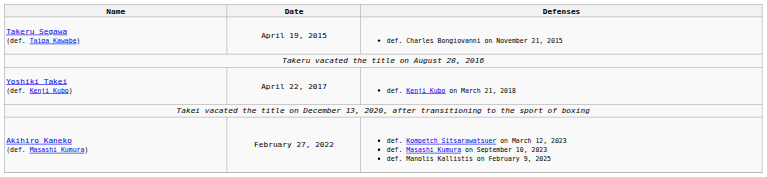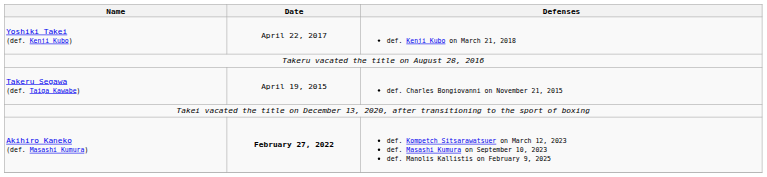rows swapped: Takeru Segawa (def. Taiga Kawabe) <-> Yoshiki Takei (def. Kenji Kubo)
Akihiro Kaneko (def. Masashi Kumura) | Date: normal -> bold
